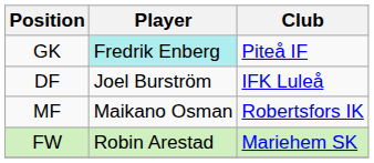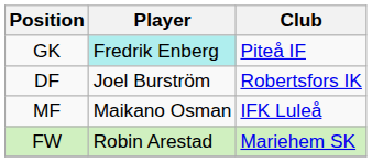DF | Club: IFK Luleå -> Robertsfors IK
MF | Club: Robertsfors IK -> IFK Luleå
